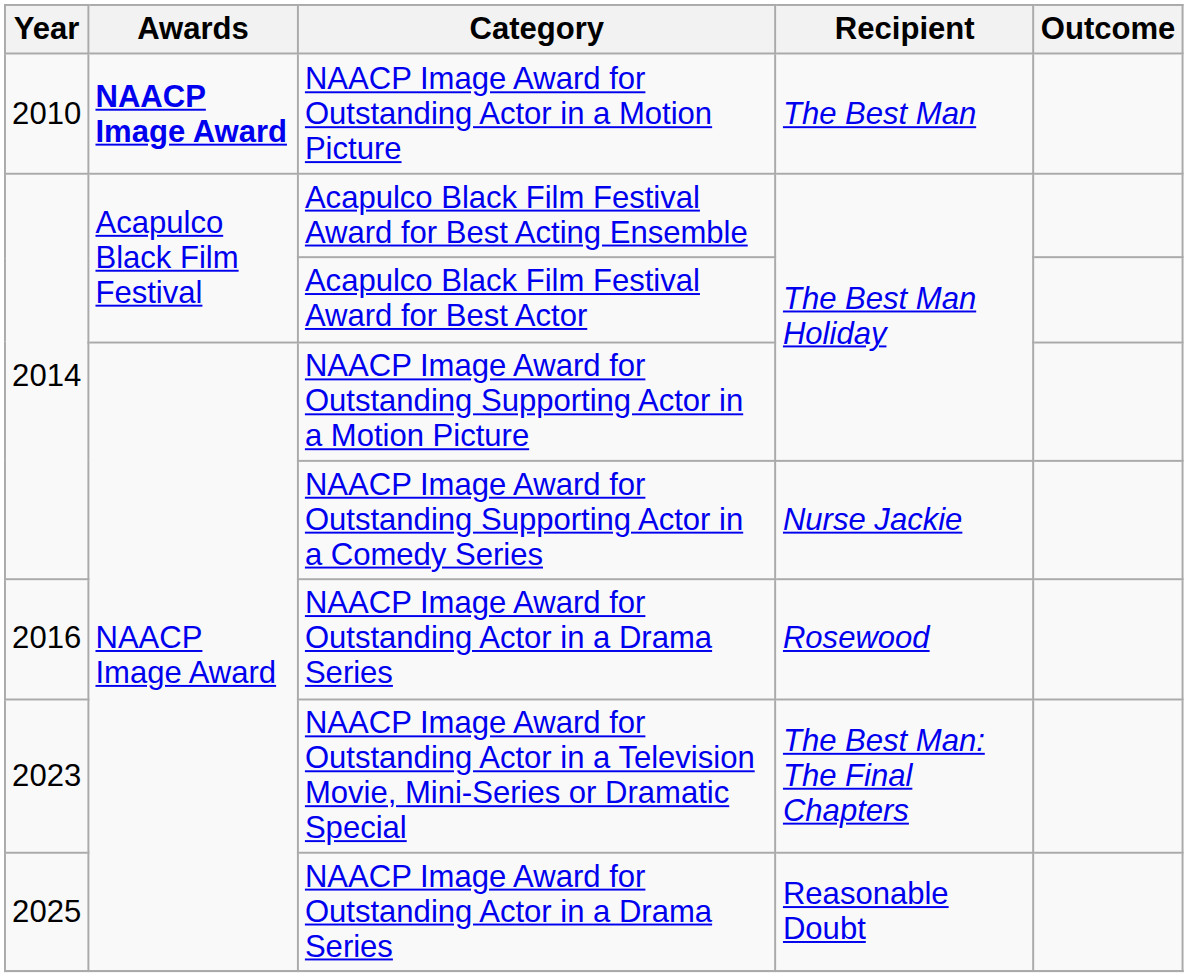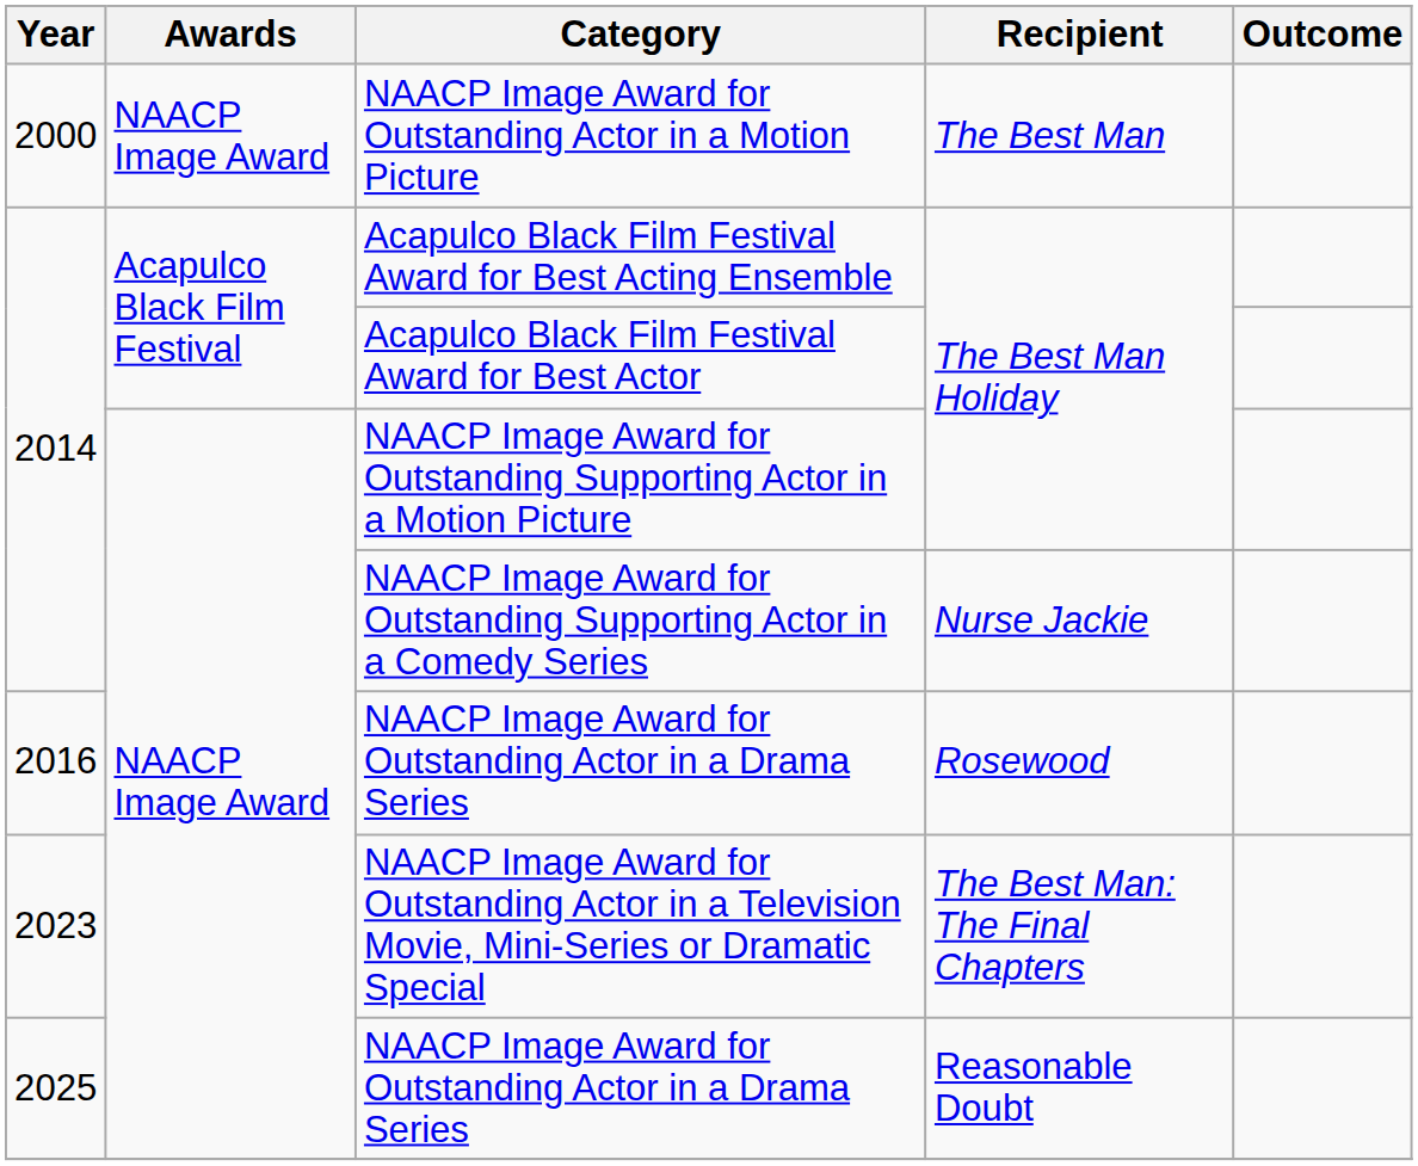NAACP Image Award for Outstanding Actor in a Motion Picture | Year: 2010 -> 2000
NAACP Image Award for Outstanding Actor in a Motion Picture | Awards: bold -> normal
